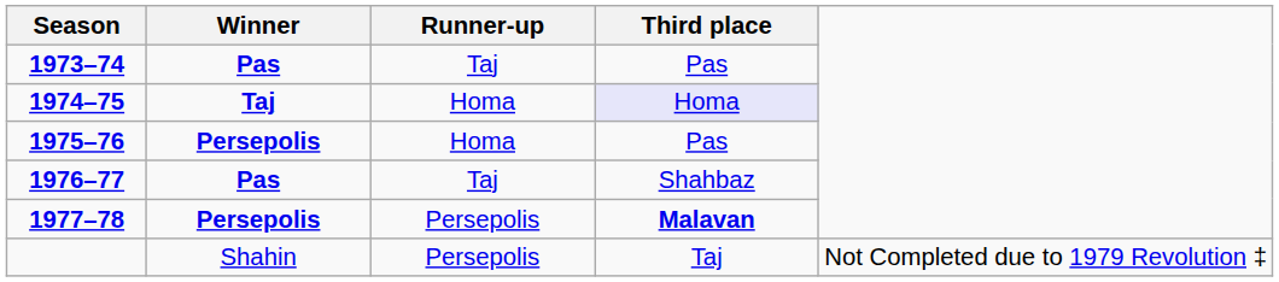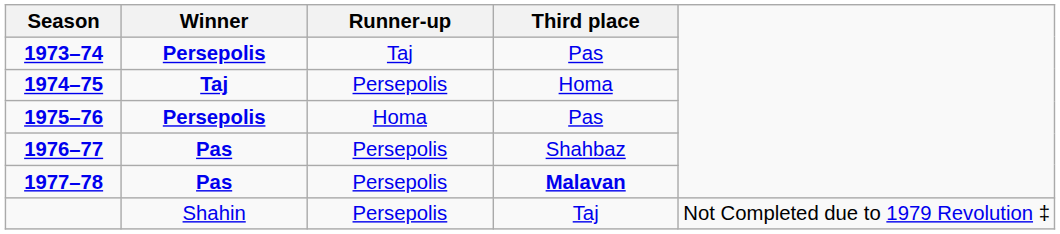1973–74 | Winner: Pas -> Persepolis
1974–75 | Runner-up: Homa -> Persepolis
1974–75 | Third place: lavender background -> no background
1976–77 | Runner-up: Taj -> Persepolis
1977–78 | Winner: Persepolis -> Pas
